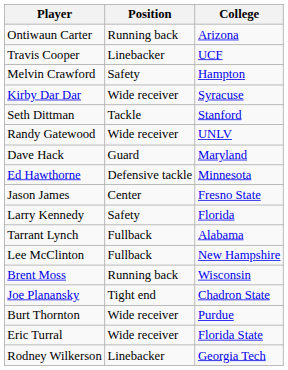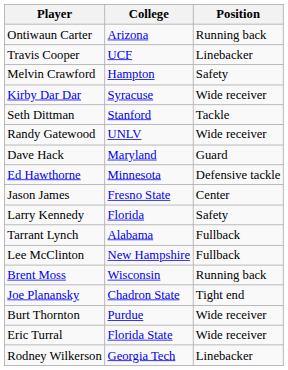columns swapped: Position <-> College
